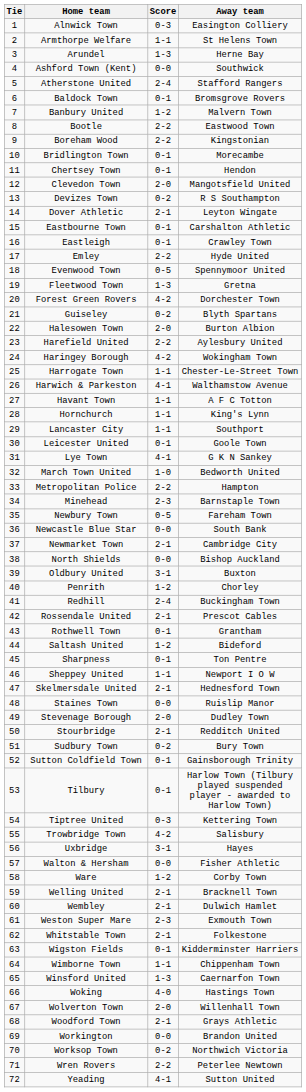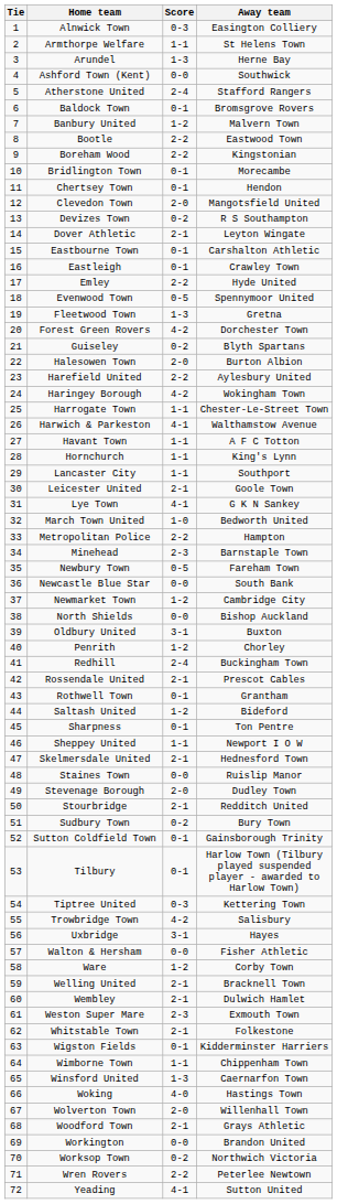Leicester United | Score: 0-1 -> 2-1
Newmarket Town | Score: 2-1 -> 1-2
